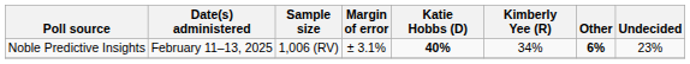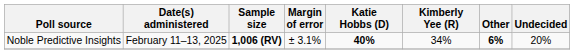Noble Predictive Insights | Sample size: normal -> bold
Noble Predictive Insights | Undecided: 23% -> 20%
